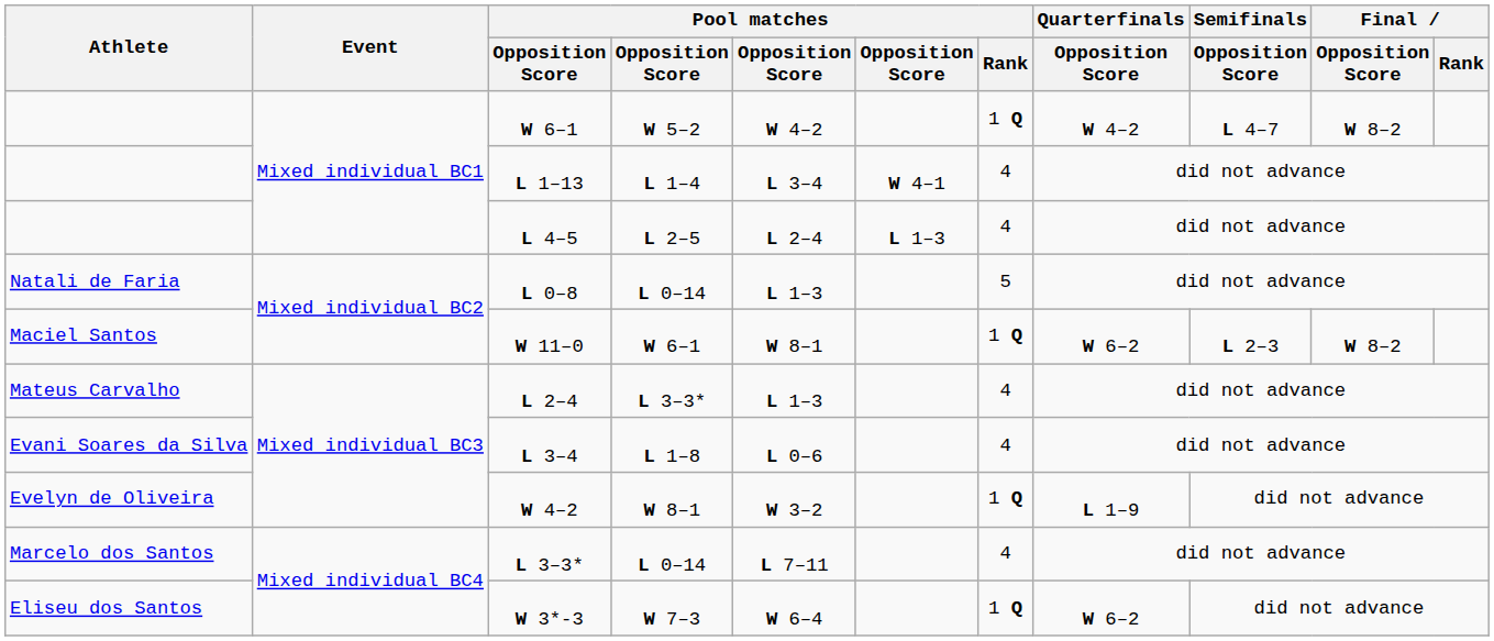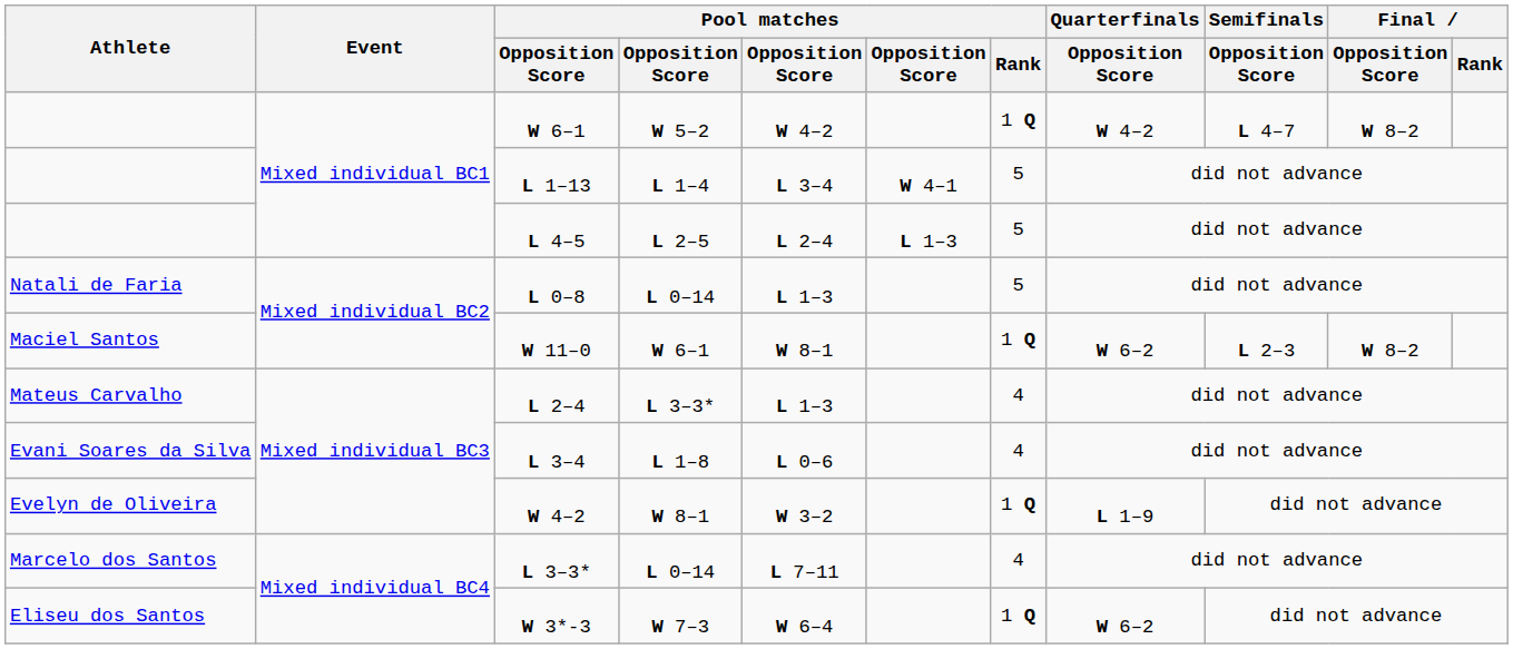L 1–13 | Pool matches / Rank: 4 -> 5
L 4–5 | Pool matches / Rank: 4 -> 5
